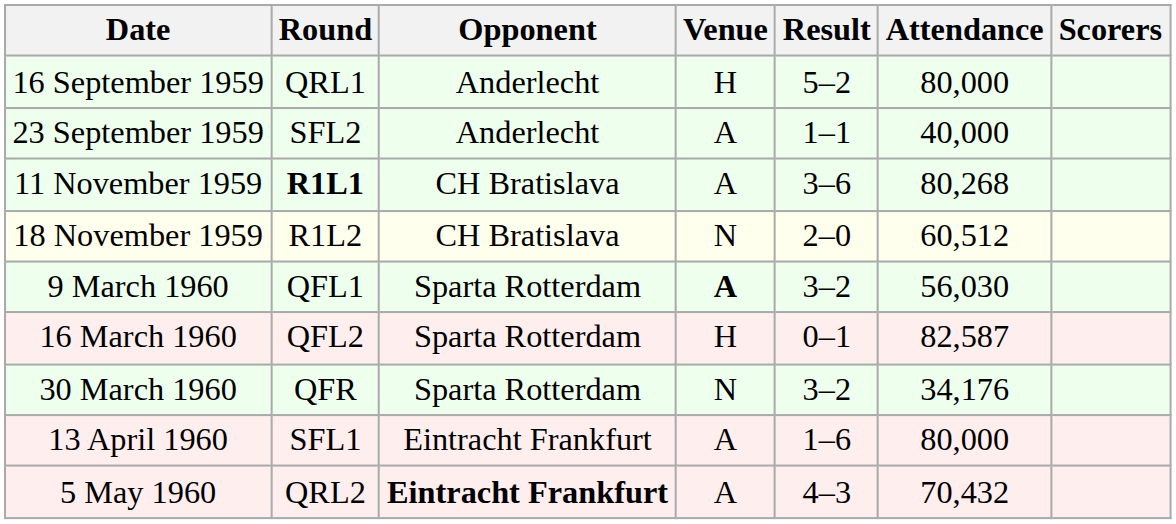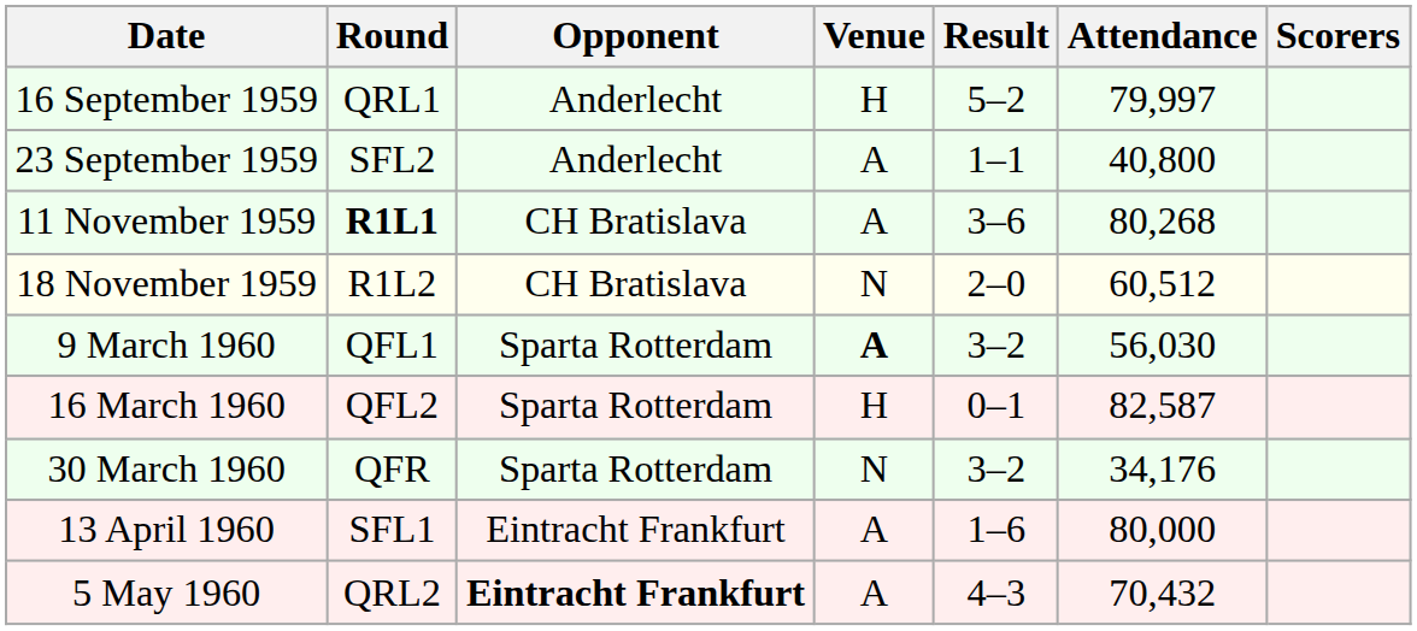16 September 1959 | Attendance: 80,000 -> 79,997
23 September 1959 | Attendance: 40,000 -> 40,800
